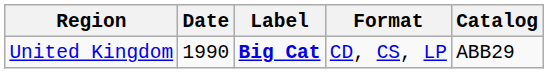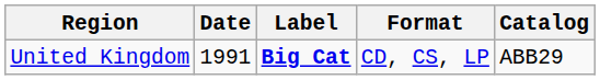United Kingdom | Date: 1990 -> 1991
